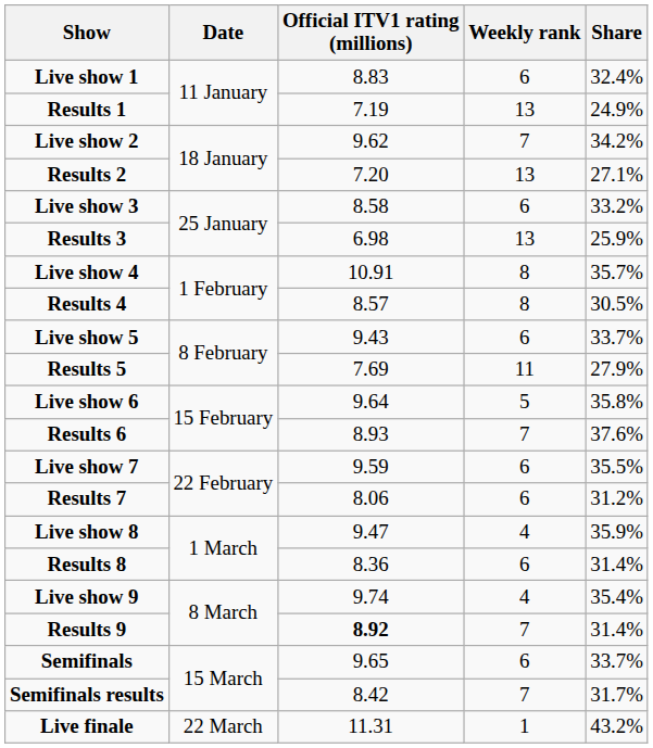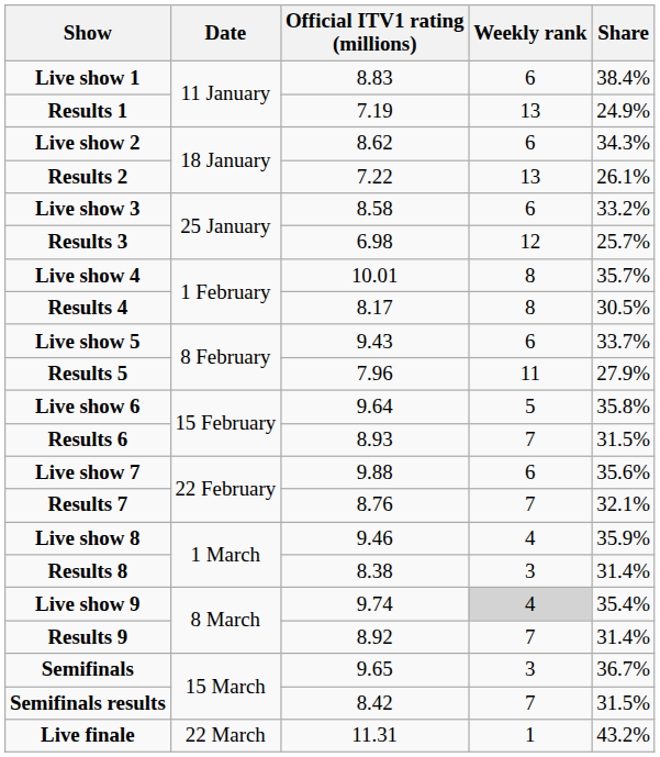Live show 1 | Share: 32.4% -> 38.4%
Live show 2 | Official ITV1 rating (millions): 9.62 -> 8.62
Live show 2 | Weekly rank: 7 -> 6
Live show 2 | Share: 34.2% -> 34.3%
Results 2 | Official ITV1 rating (millions): 7.20 -> 7.22
Results 2 | Share: 27.1% -> 26.1%
Results 3 | Weekly rank: 13 -> 12
Results 3 | Share: 25.9% -> 25.7%
Live show 4 | Official ITV1 rating (millions): 10.91 -> 10.01
Results 4 | Official ITV1 rating (millions): 8.57 -> 8.17
Results 5 | Official ITV1 rating (millions): 7.69 -> 7.96
Results 6 | Share: 37.6% -> 31.5%
Live show 7 | Official ITV1 rating (millions): 9.59 -> 9.88
Live show 7 | Share: 35.5% -> 35.6%
Results 7 | Official ITV1 rating (millions): 8.06 -> 8.76
Results 7 | Weekly rank: 6 -> 7
Results 7 | Share: 31.2% -> 32.1%
Live show 8 | Official ITV1 rating (millions): 9.47 -> 9.46
Results 8 | Official ITV1 rating (millions): 8.36 -> 8.38
Results 8 | Weekly rank: 6 -> 3
Live show 9 | Weekly rank: no background -> lightgrey background
Results 9 | Official ITV1 rating (millions): bold -> normal
Semifinals | Weekly rank: 6 -> 3
Semifinals | Share: 33.7% -> 36.7%
Semifinals results | Share: 31.7% -> 31.5%
